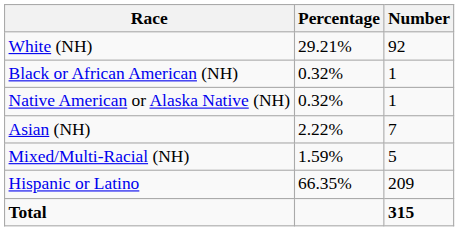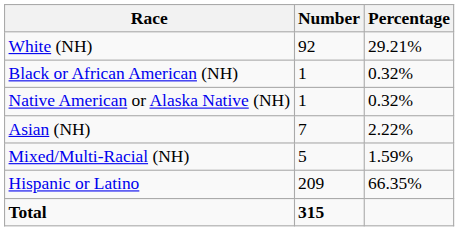columns swapped: Number <-> Percentage
